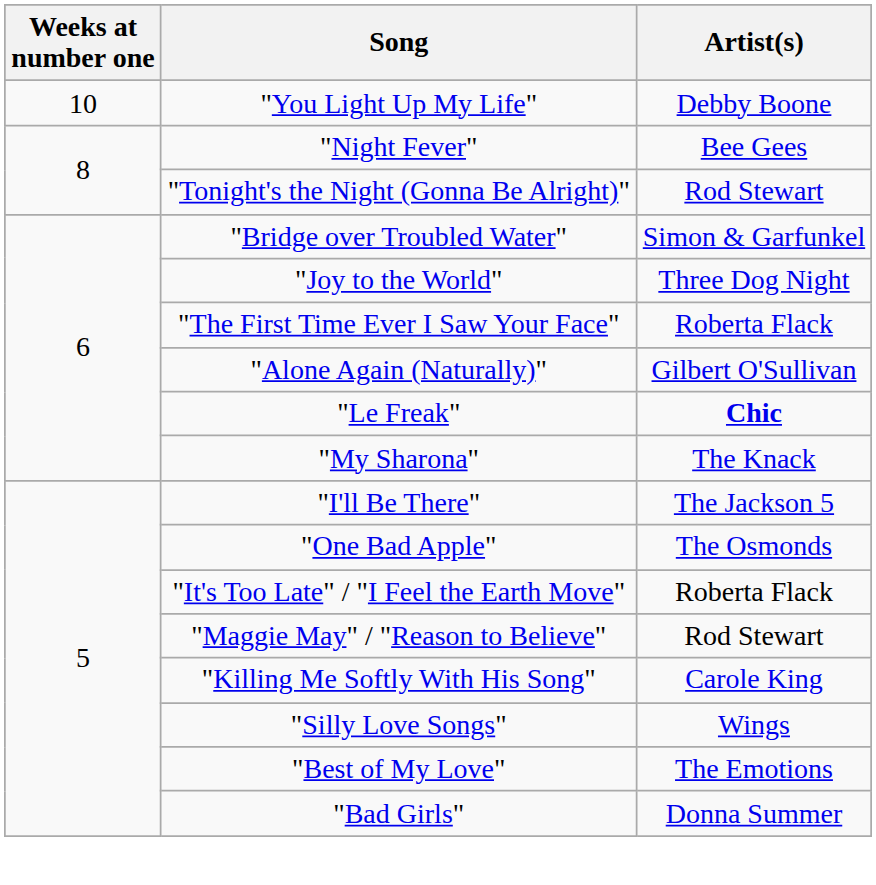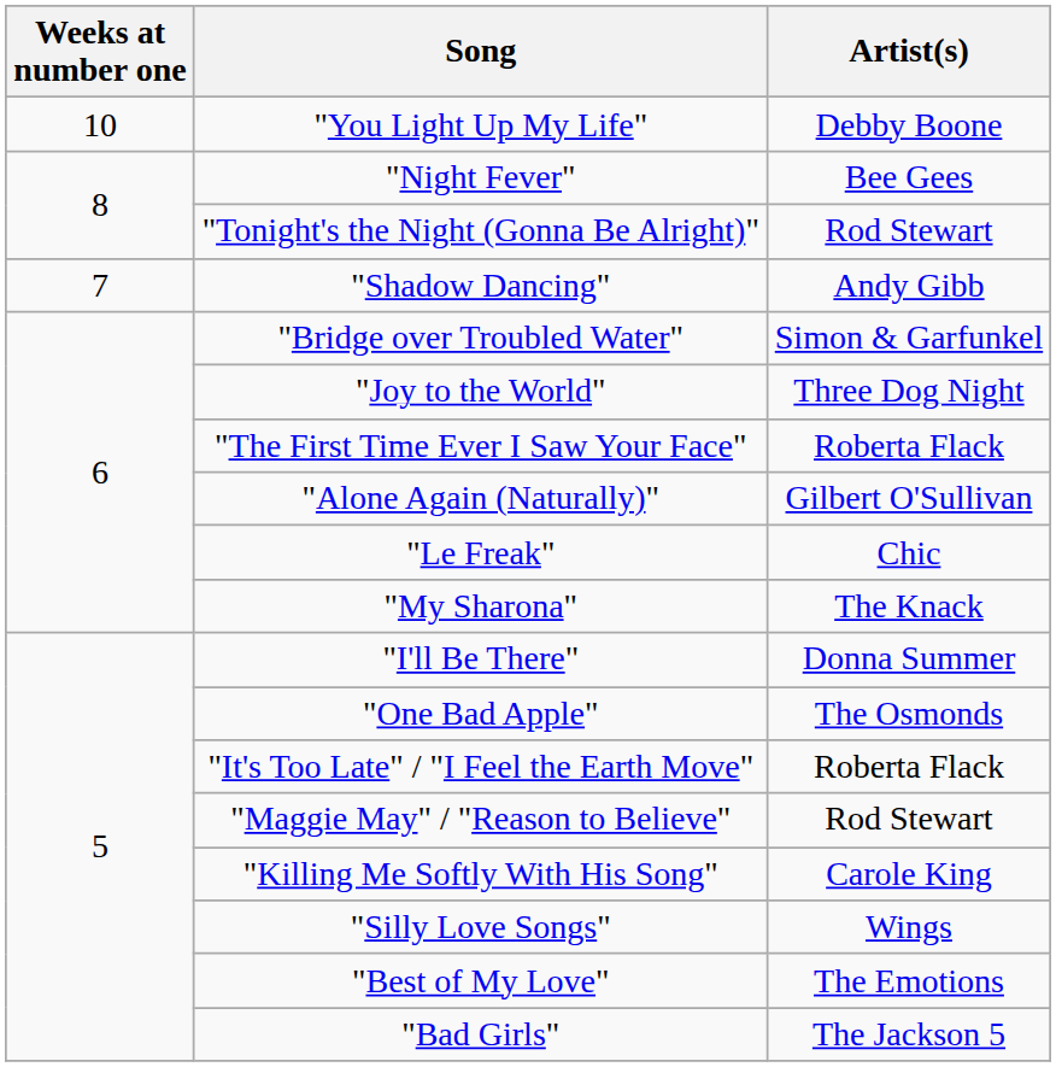+ row: 7 | "Shadow Dancing" | Andy Gibb
"Le Freak" | Artist(s): bold -> normal
"I'll Be There" | Artist(s): The Jackson 5 -> Donna Summer
"Bad Girls" | Artist(s): Donna Summer -> The Jackson 5
